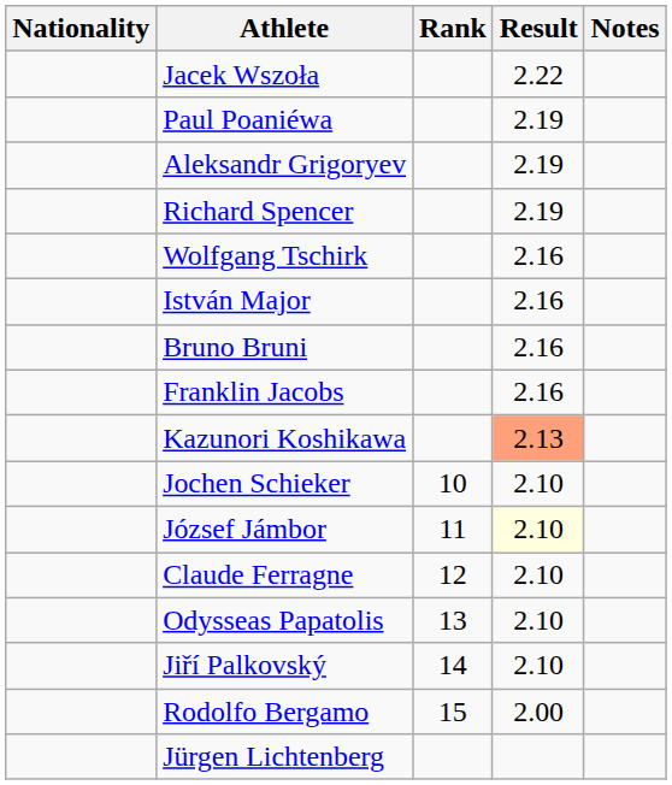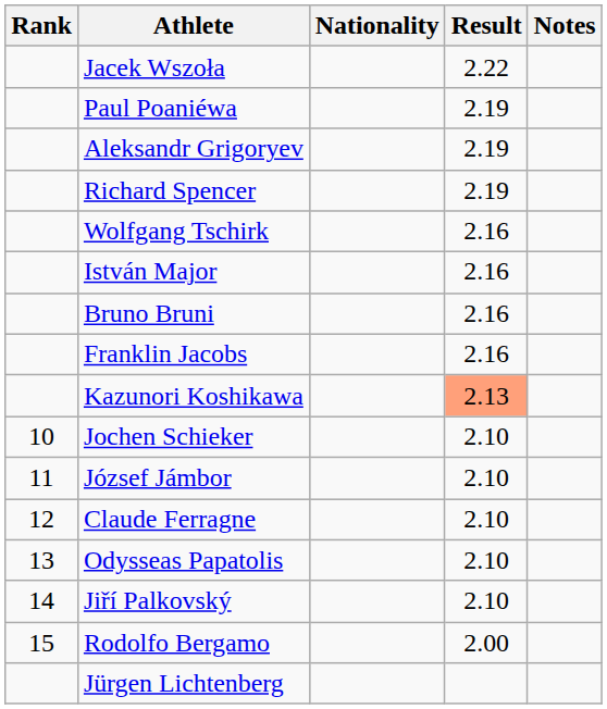columns swapped: Rank <-> Nationality
József Jámbor | Result: lightyellow background -> no background
